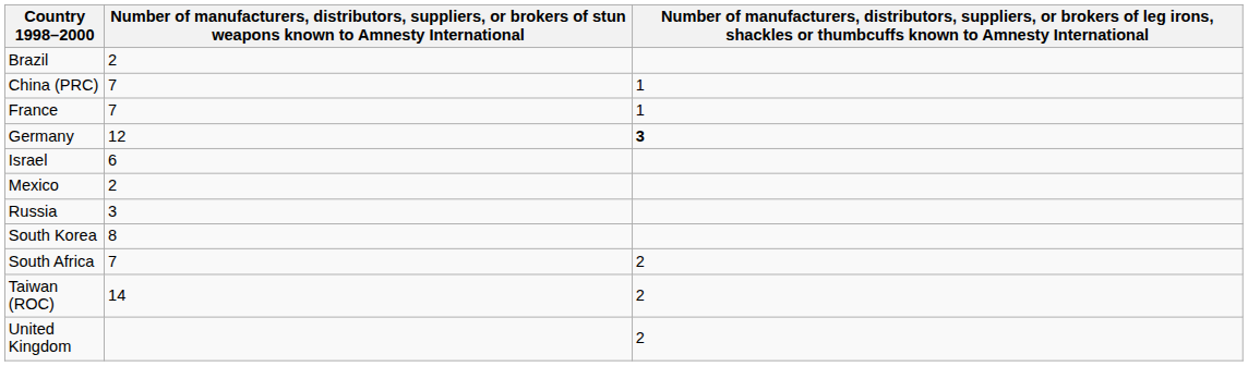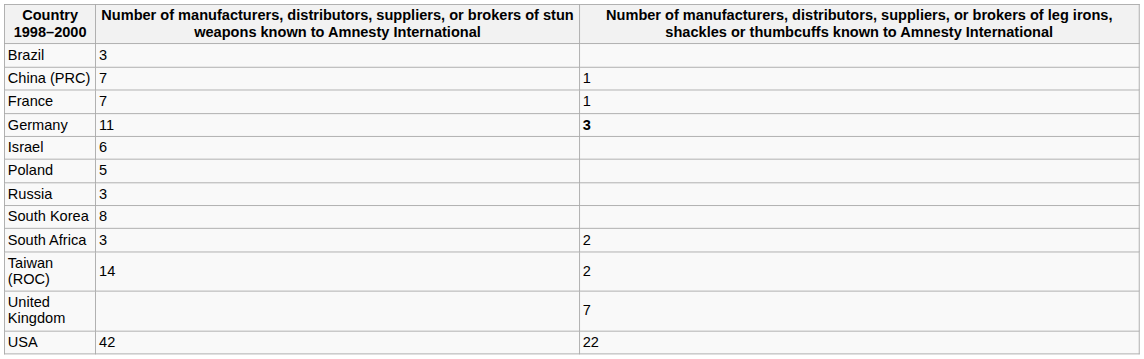Brazil | column 2: 2 -> 3
Germany | column 2: 12 -> 11
- row: Mexico | 2
+ row: Poland | 5
South Africa | column 2: 7 -> 3
United Kingdom | column 3: 2 -> 7
+ row: USA | 42 | 22
